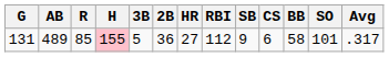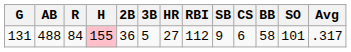columns swapped: 2B <-> 3B
131 | AB: 489 -> 488
131 | R: 85 -> 84
